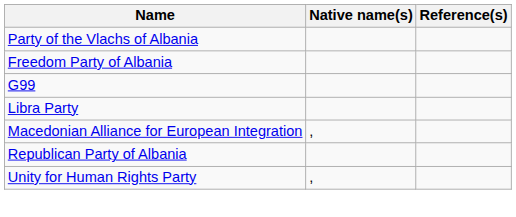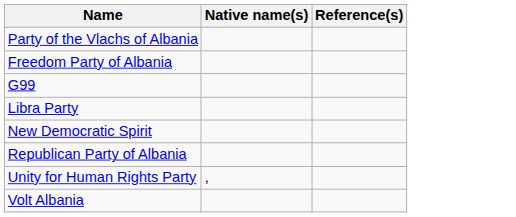- row: Macedonian Alliance for European Integration | ,
+ row: New Democratic Spirit
+ row: Volt Albania
